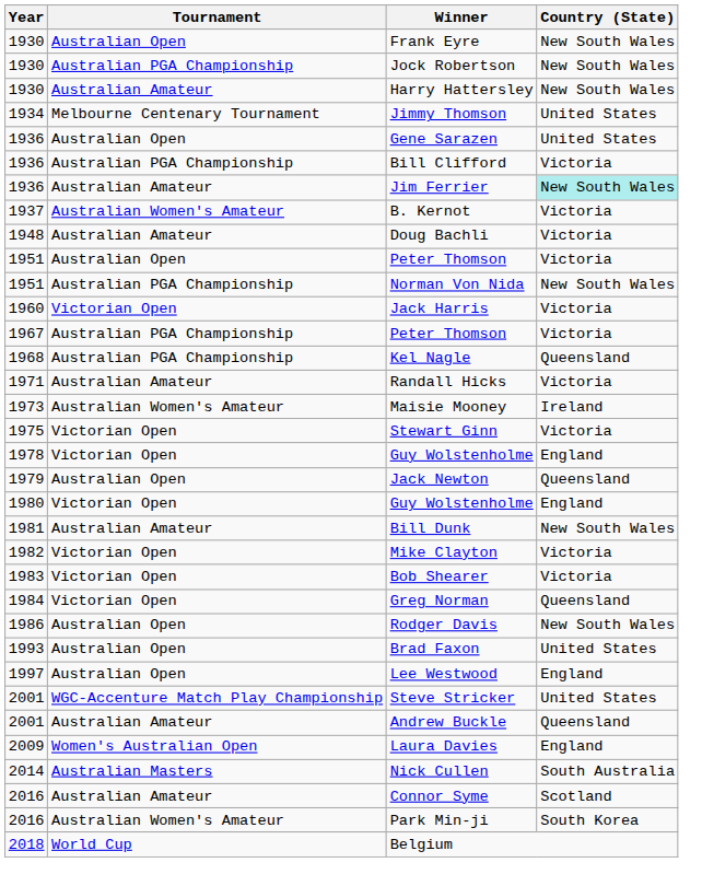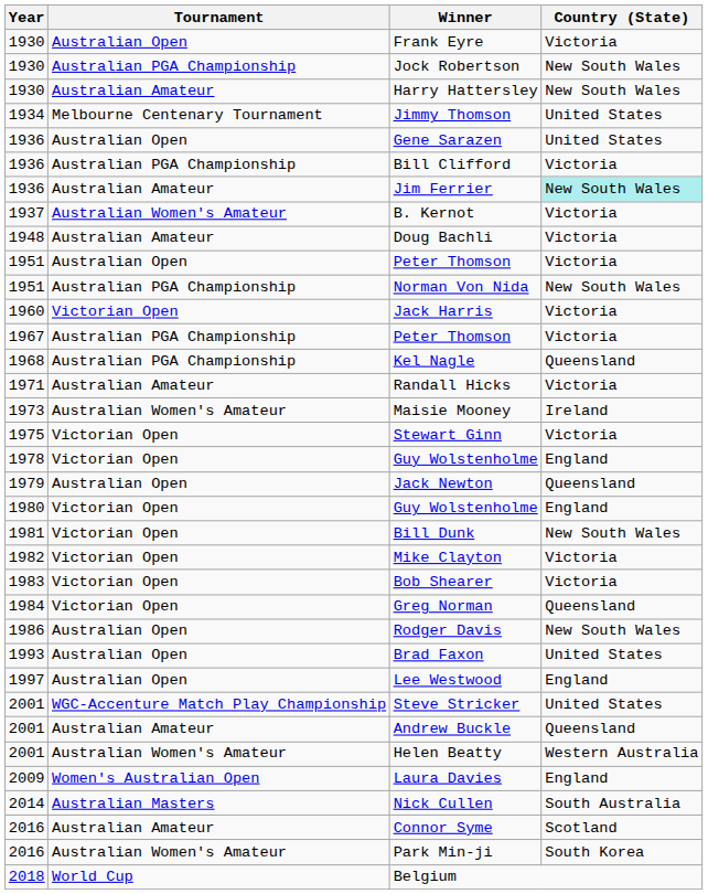Frank Eyre | Country (State): New South Wales -> Victoria
Bill Dunk | Tournament: Australian Amateur -> Victorian Open
+ row: 2001 | Australian Women's Amateur | Helen Beatty | Western Australia
